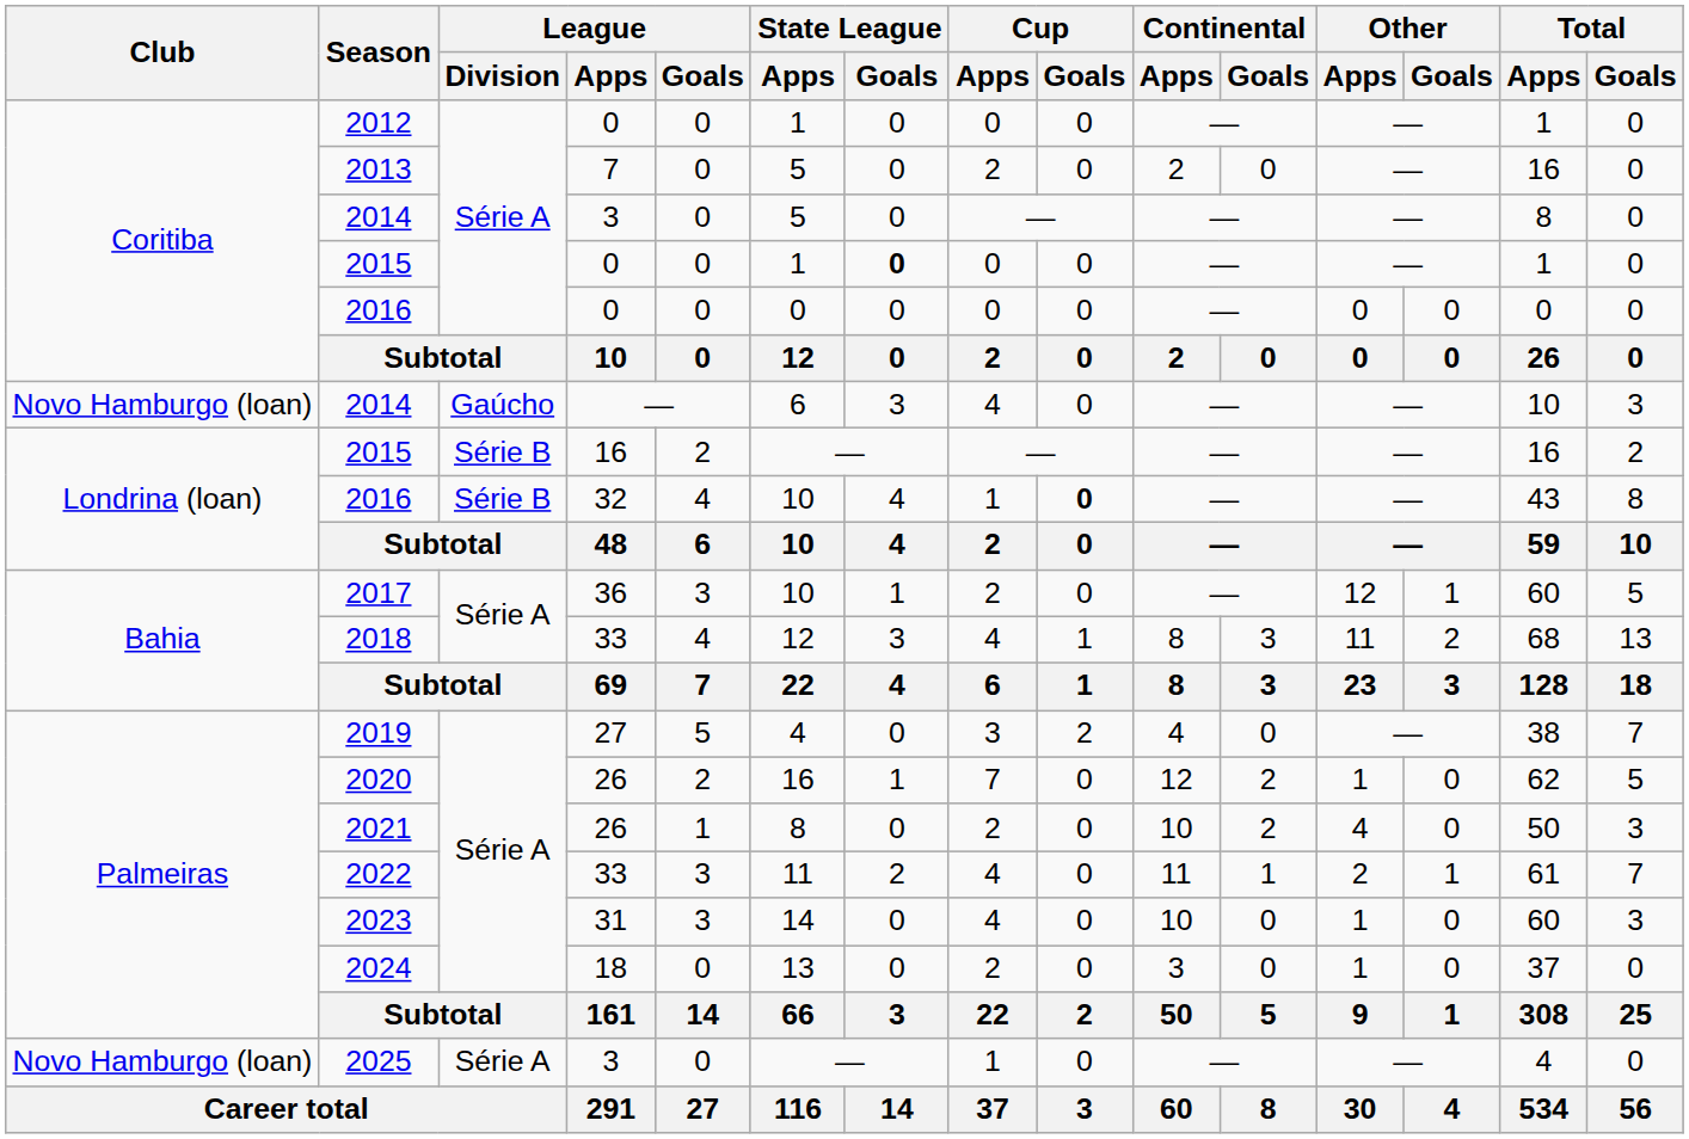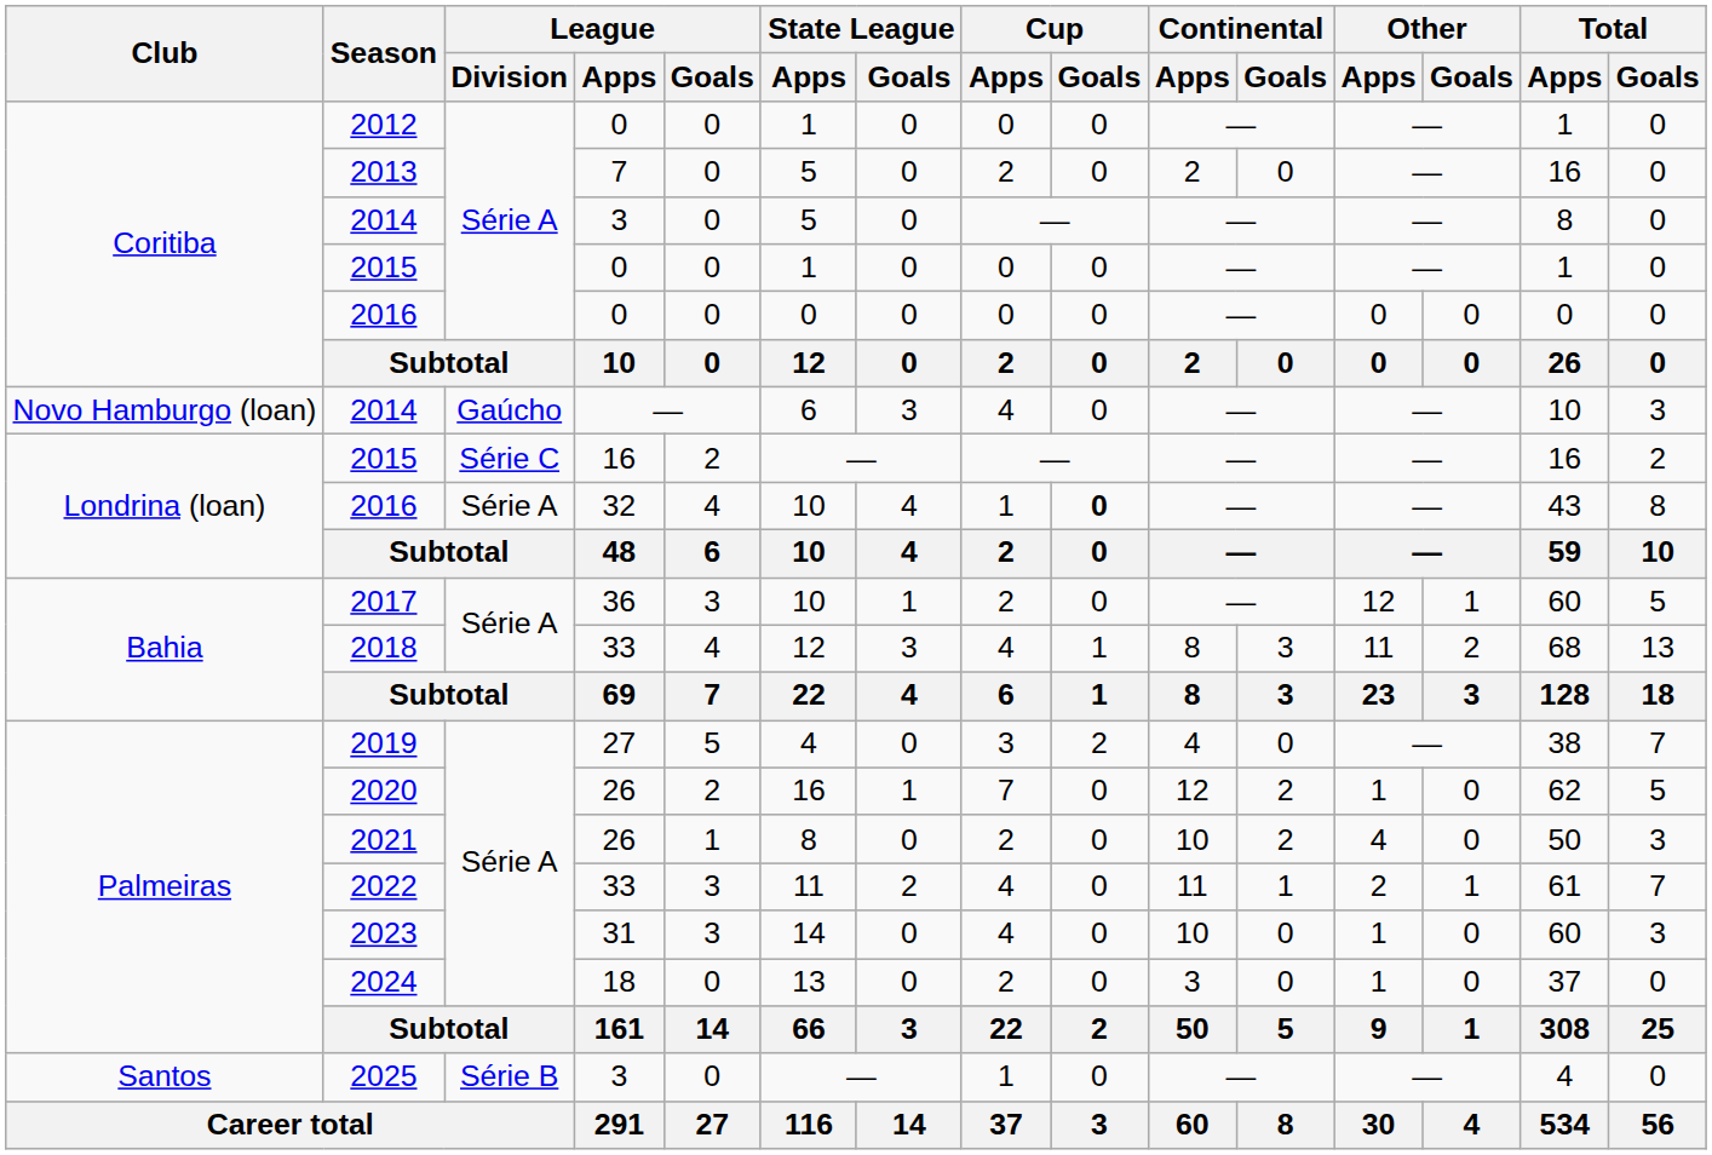2015 / 0 | State League / Goals: bold -> normal
2015 / 16 | League / Division: Série B -> Série C
2016 / 32 | League / Division: Série B -> Série A
2025 | Club: Novo Hamburgo (loan) -> Santos
2025 | League / Division: Série A -> Série B
